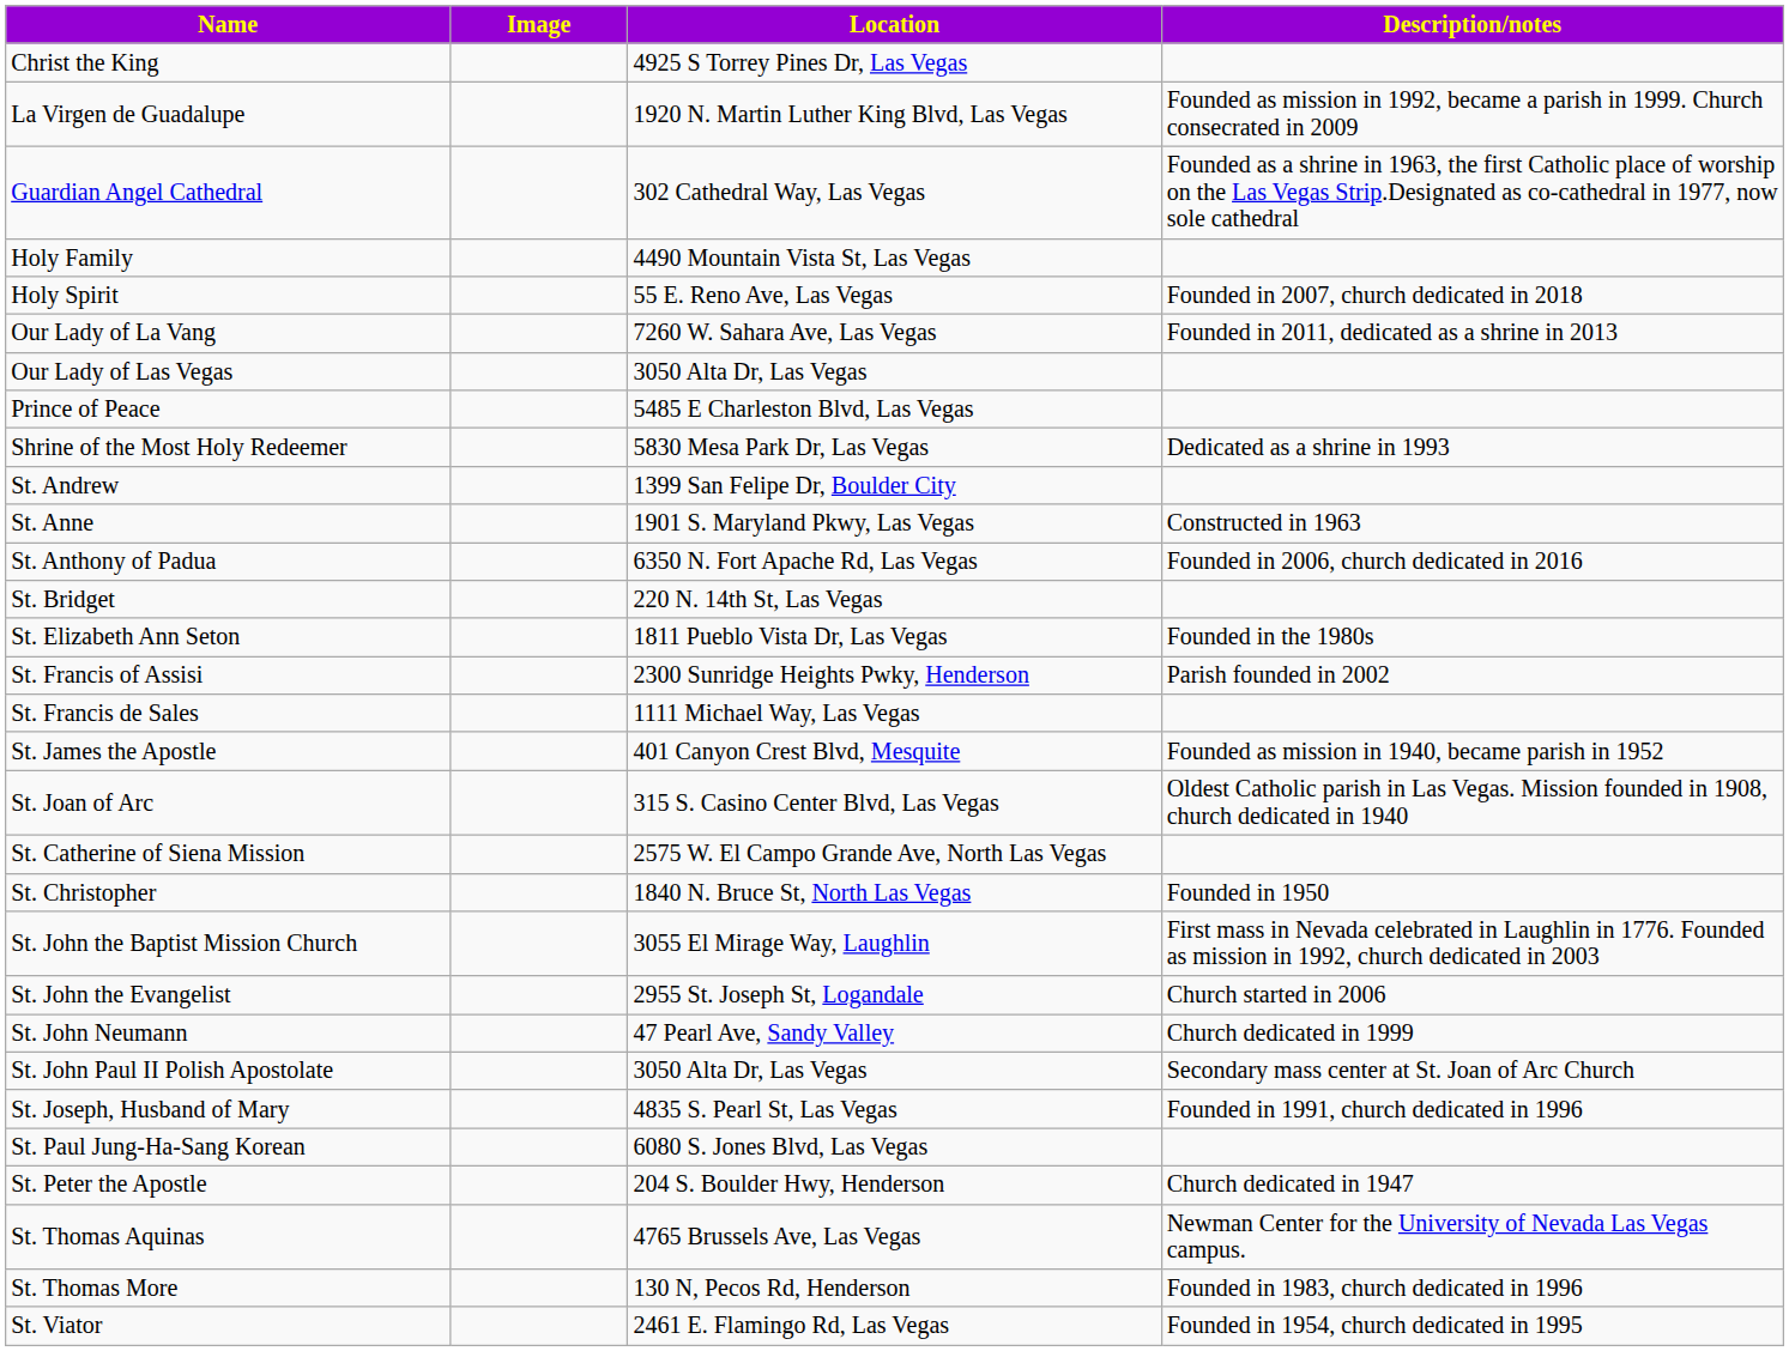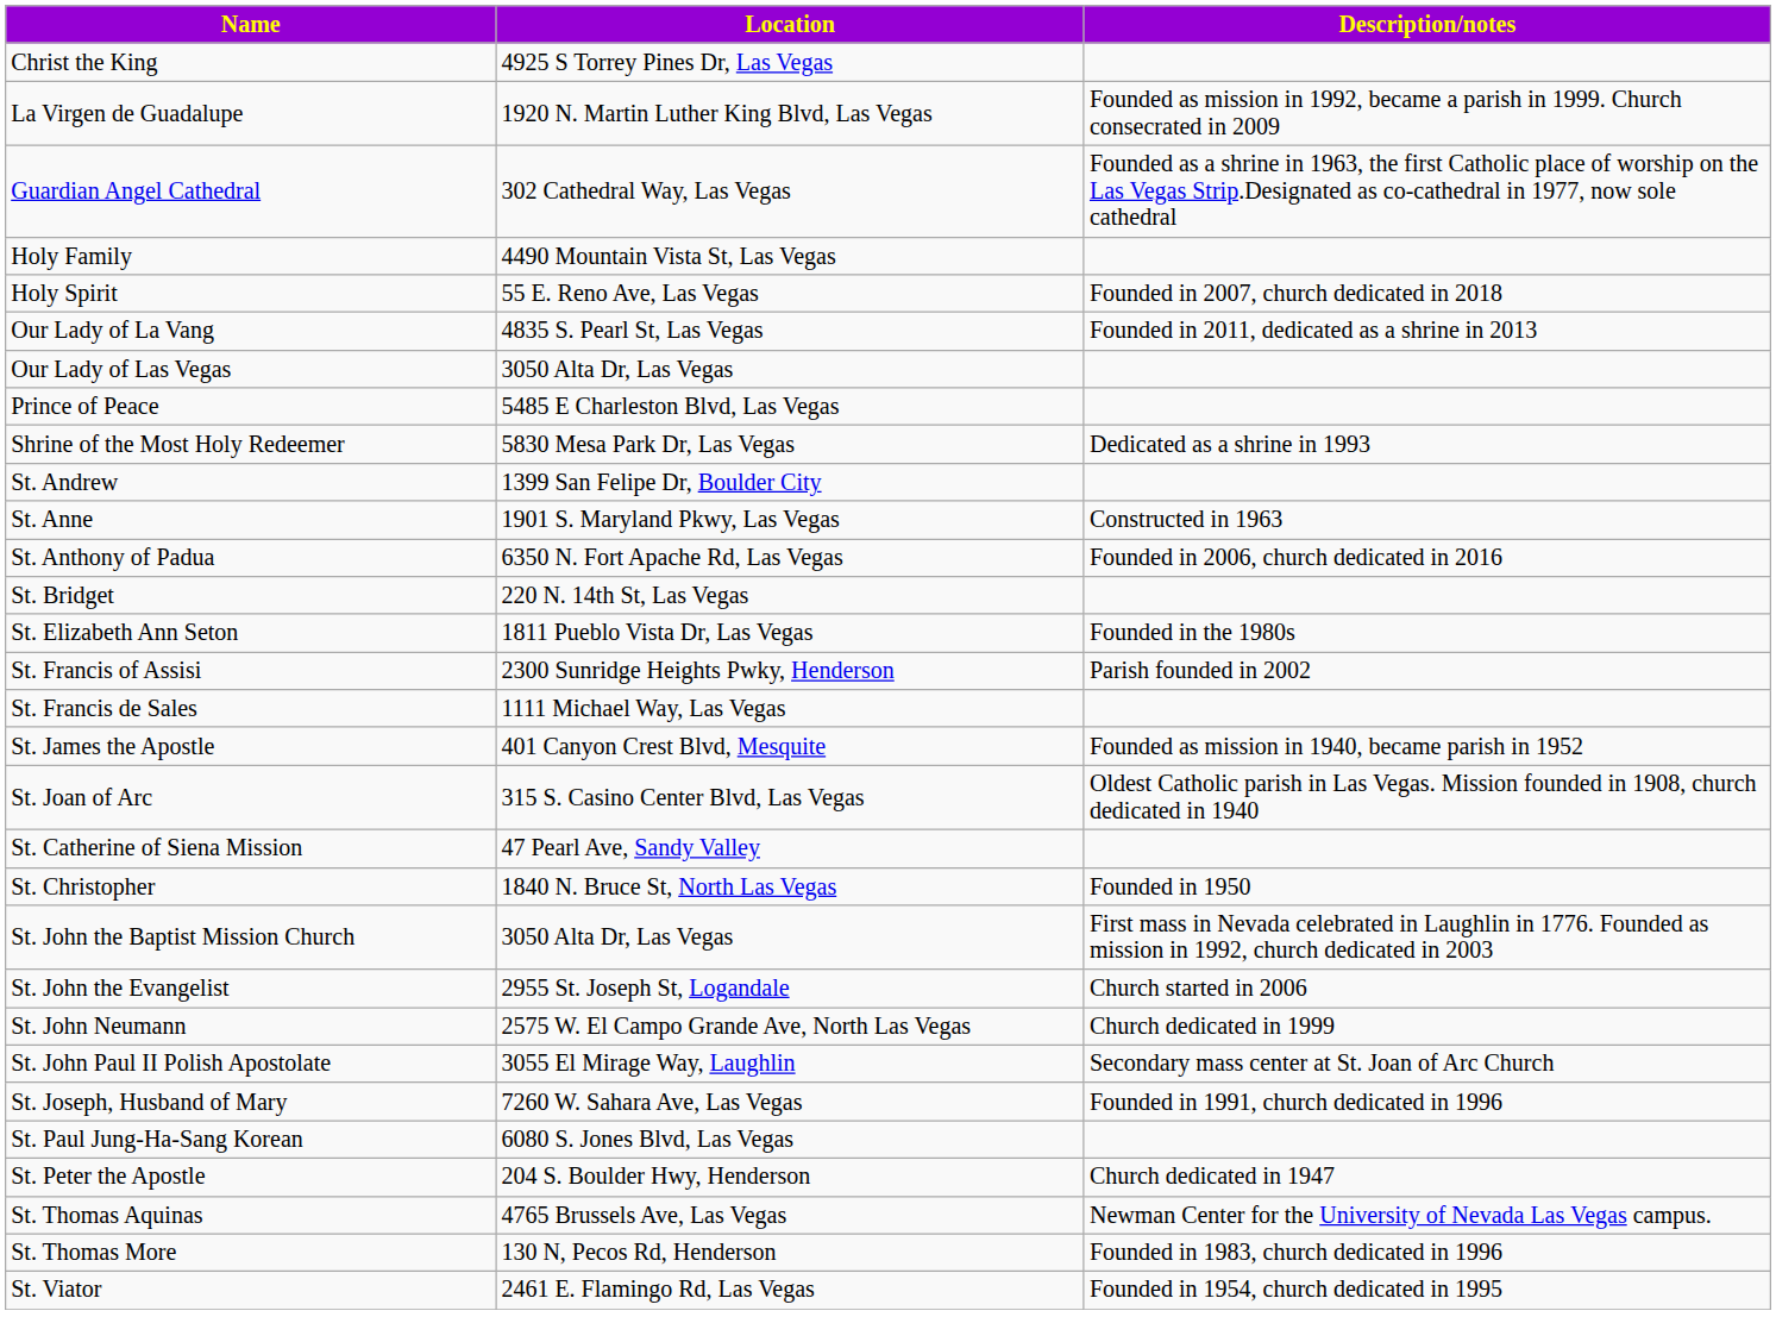- column: Image
Our Lady of La Vang | Location: 7260 W. Sahara Ave, Las Vegas -> 4835 S. Pearl St, Las Vegas
St. Catherine of Siena Mission | Location: 2575 W. El Campo Grande Ave, North Las Vegas -> 47 Pearl Ave, Sandy Valley
St. John the Baptist Mission Church | Location: 3055 El Mirage Way, Laughlin -> 3050 Alta Dr, Las Vegas
St. John Neumann | Location: 47 Pearl Ave, Sandy Valley -> 2575 W. El Campo Grande Ave, North Las Vegas
St. John Paul II Polish Apostolate | Location: 3050 Alta Dr, Las Vegas -> 3055 El Mirage Way, Laughlin
St. Joseph, Husband of Mary | Location: 4835 S. Pearl St, Las Vegas -> 7260 W. Sahara Ave, Las Vegas
